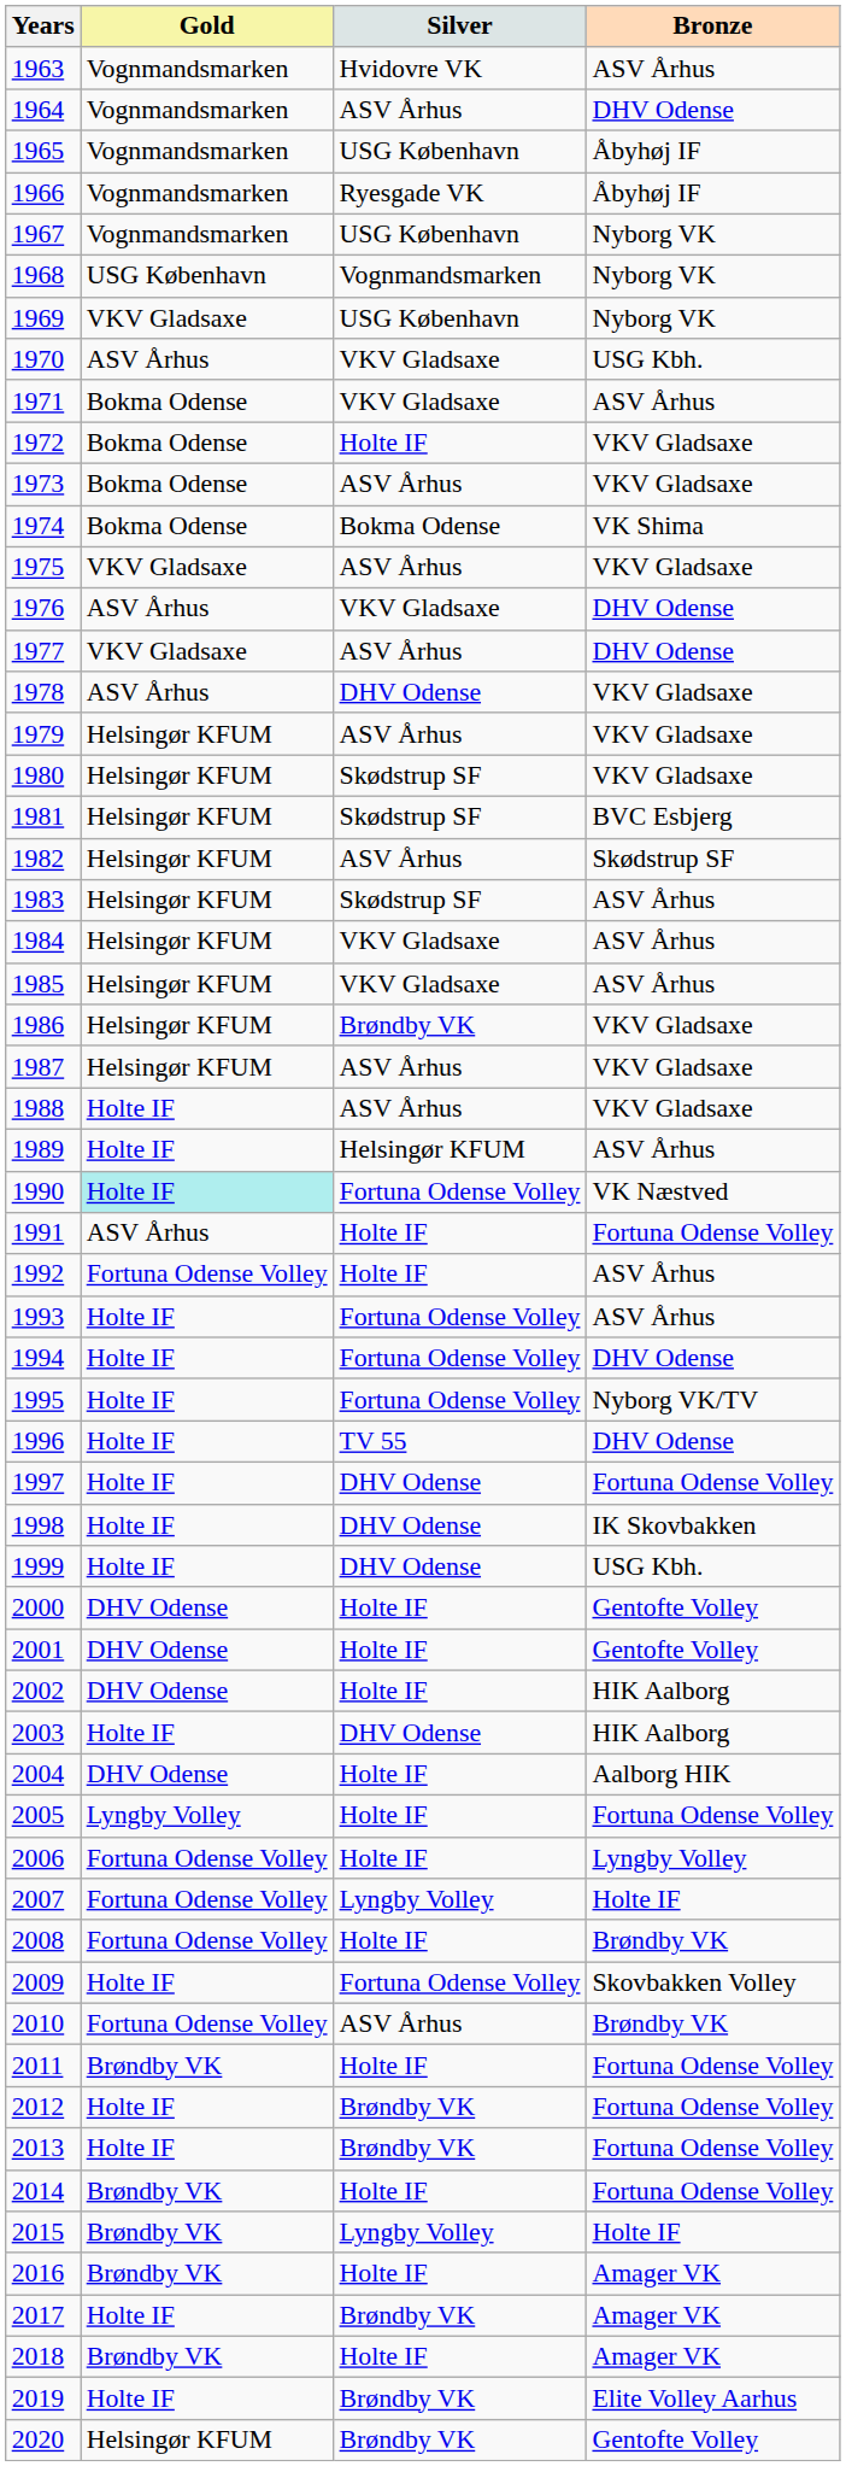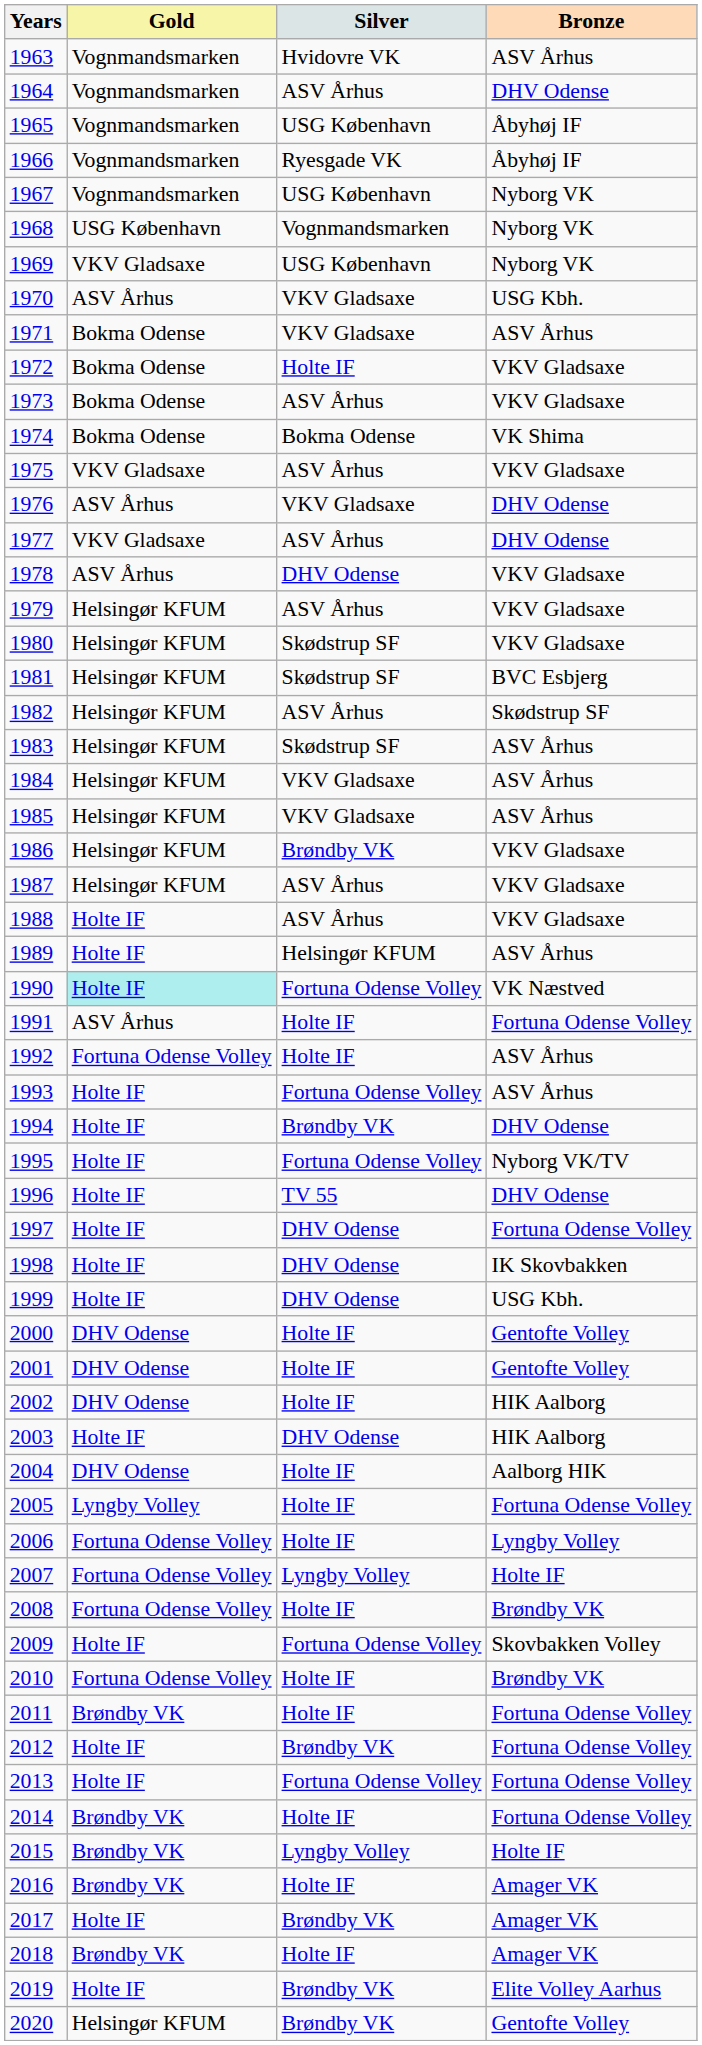1994 | Silver: Fortuna Odense Volley -> Brøndby VK
2010 | Silver: ASV Århus -> Holte IF
2013 | Silver: Brøndby VK -> Fortuna Odense Volley
